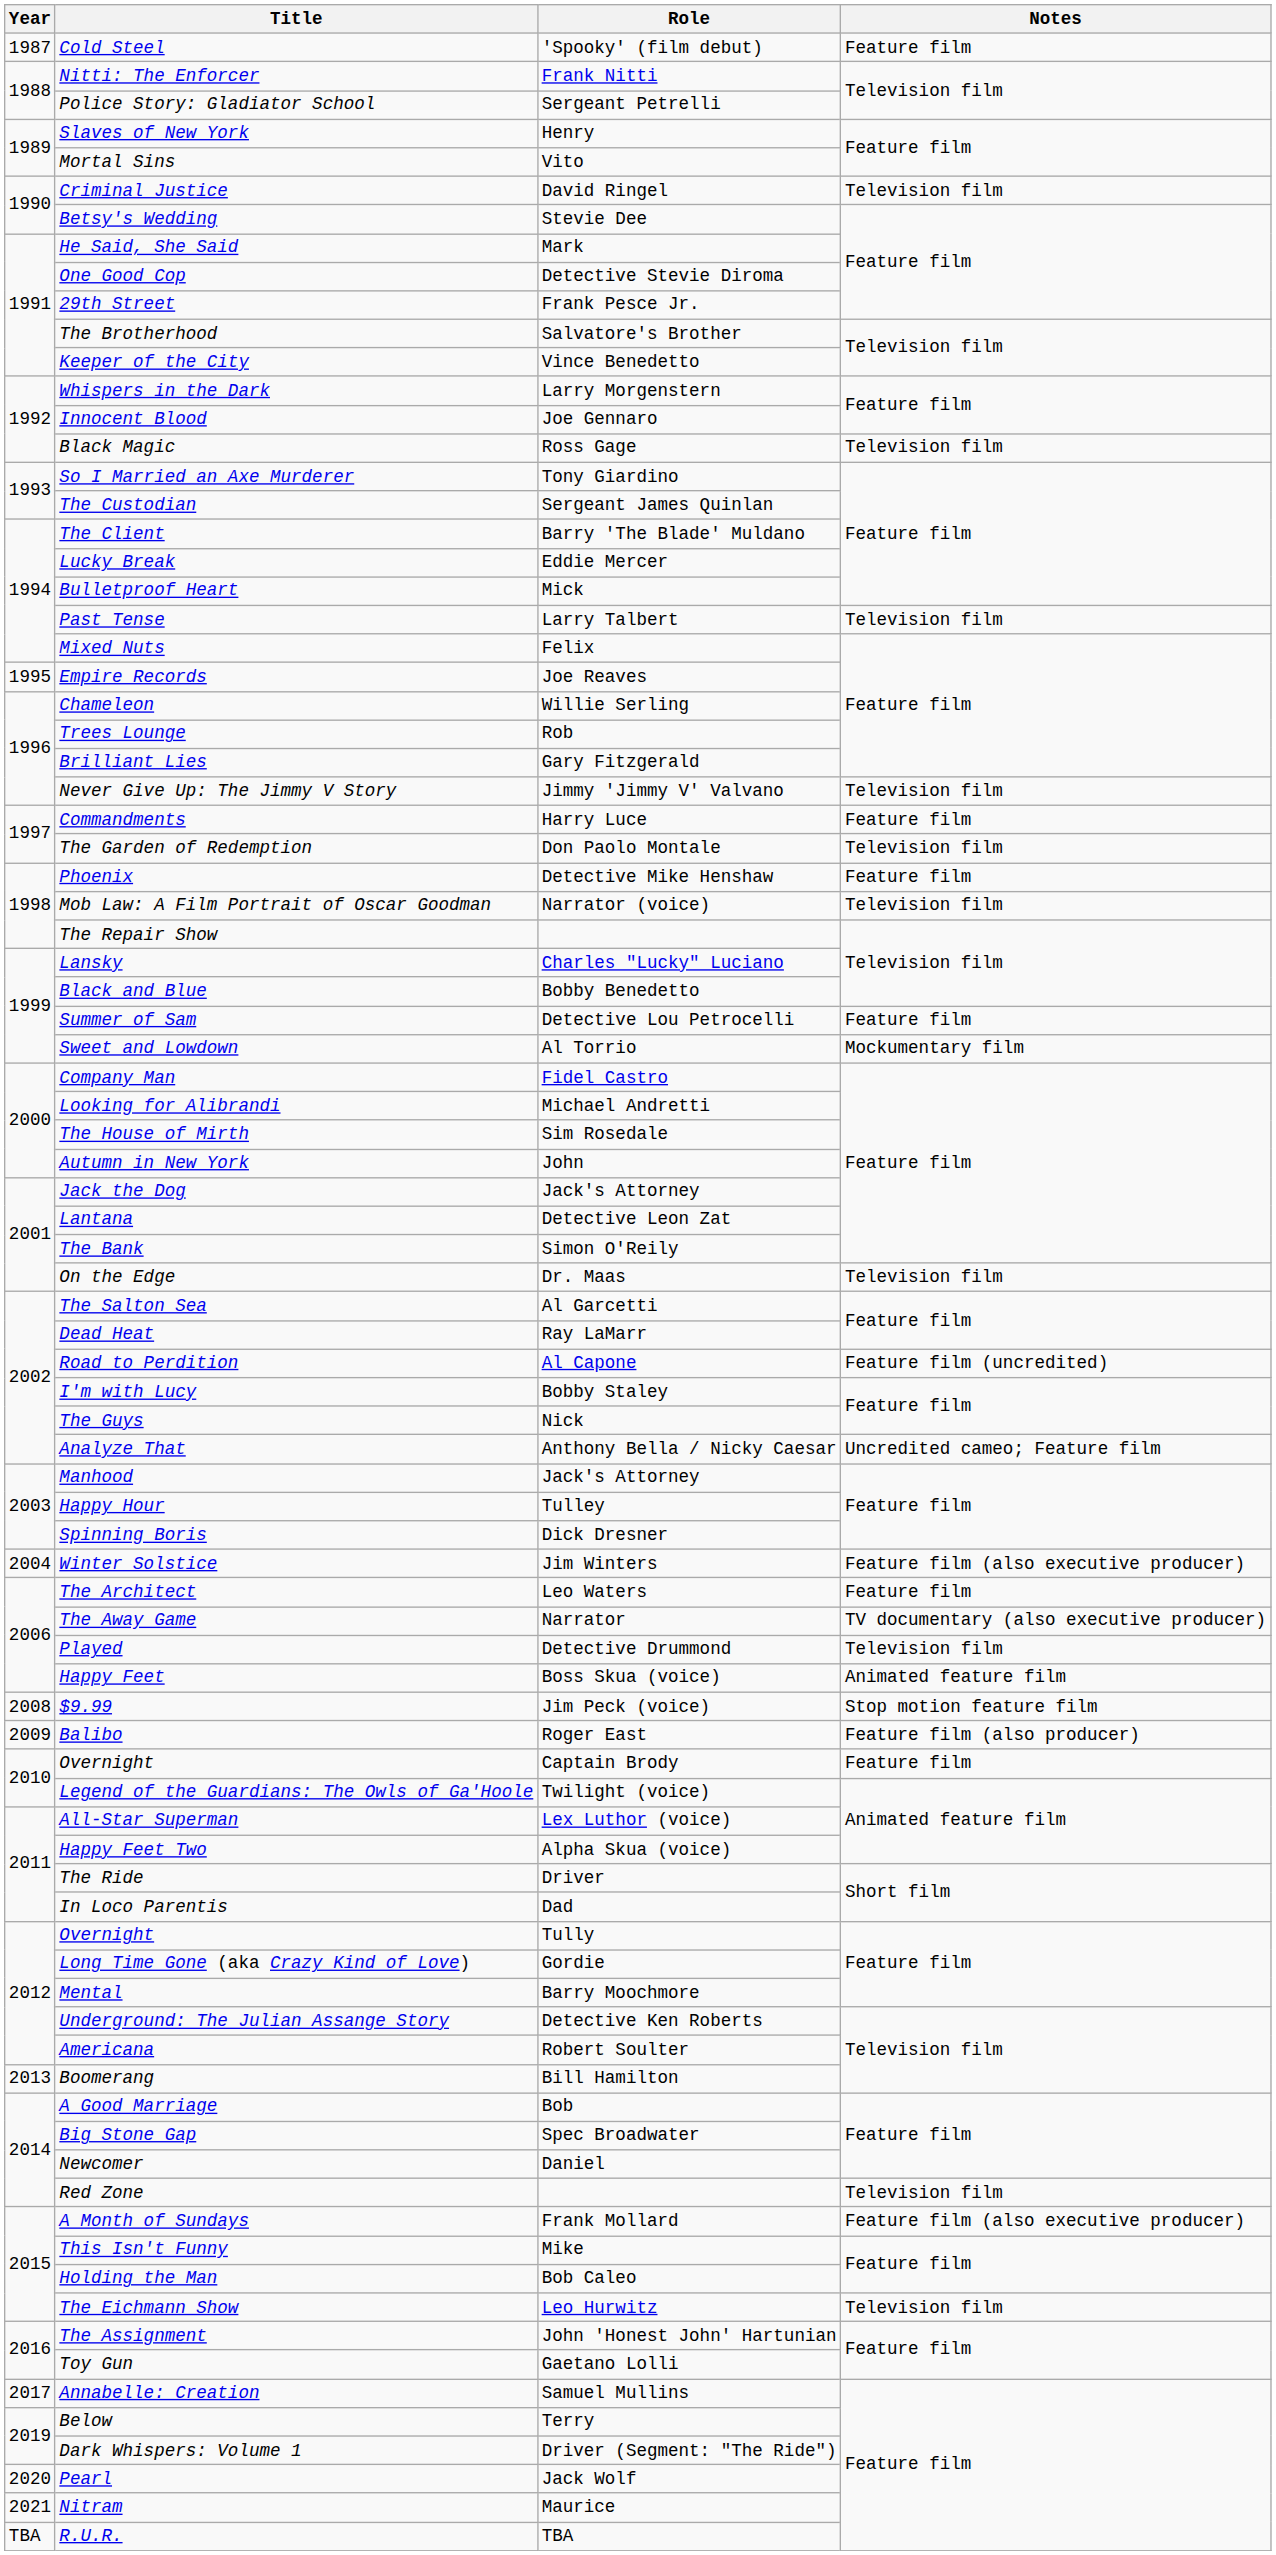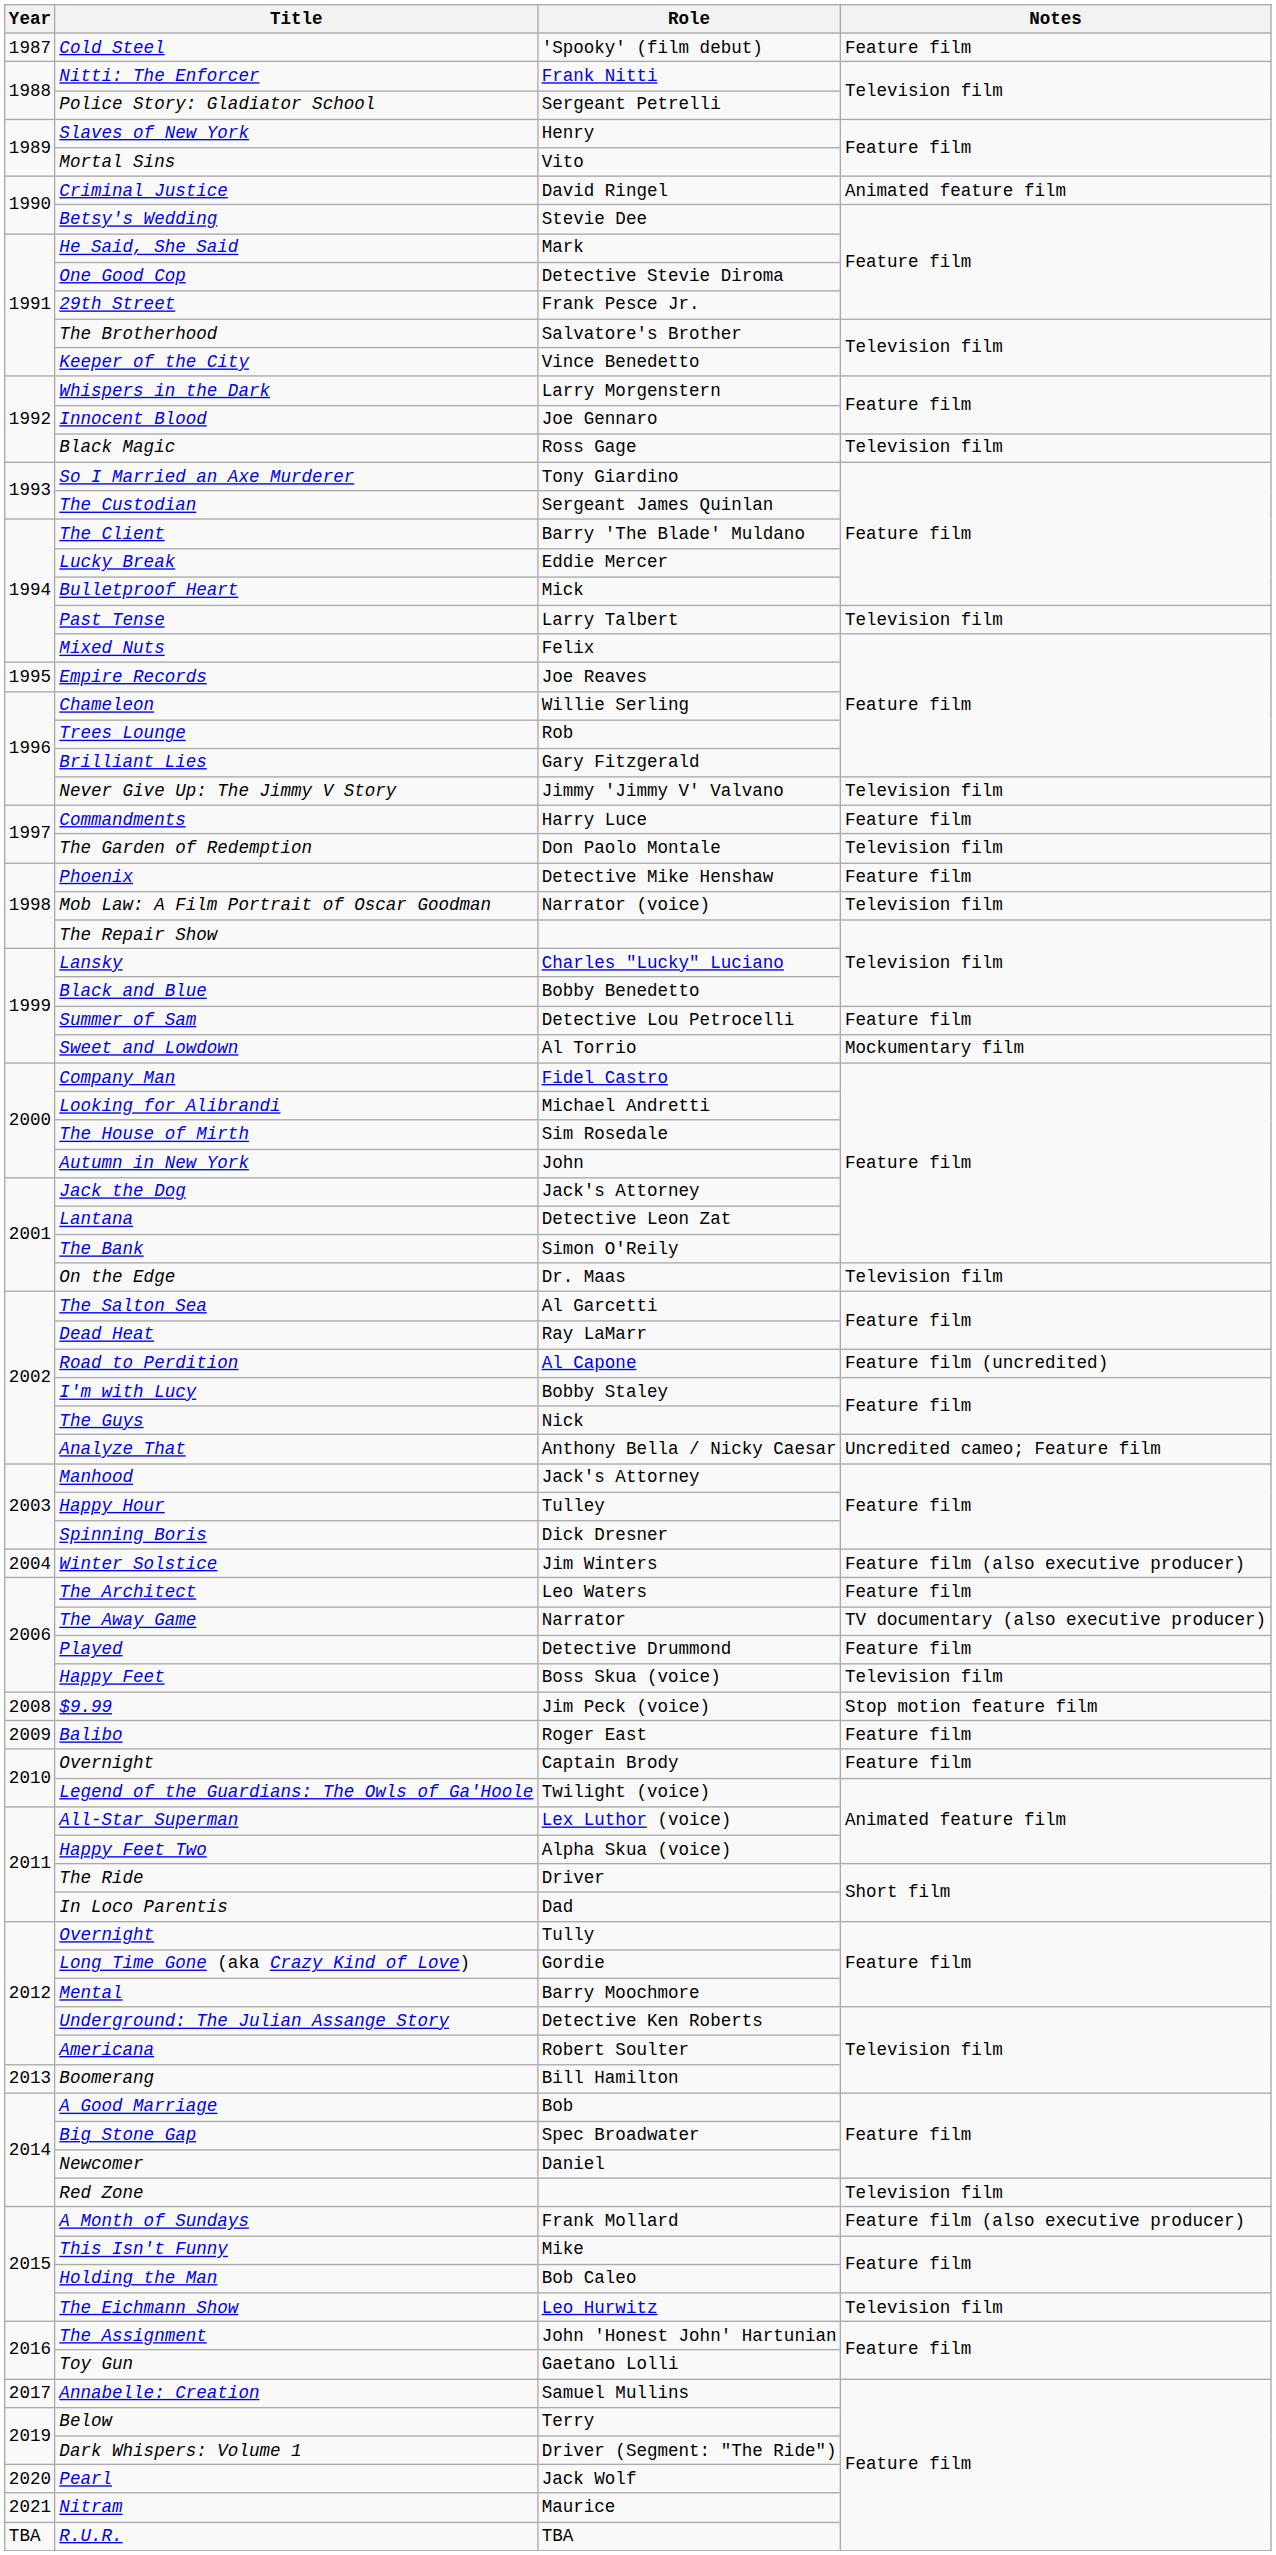Criminal Justice | Notes: Television film -> Animated feature film
Played | Notes: Television film -> Feature film
Happy Feet | Notes: Animated feature film -> Television film
Balibo | Notes: Feature film (also producer) -> Feature film
